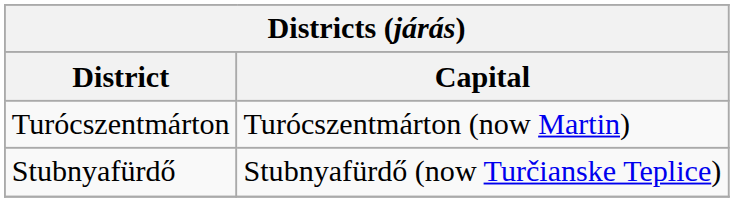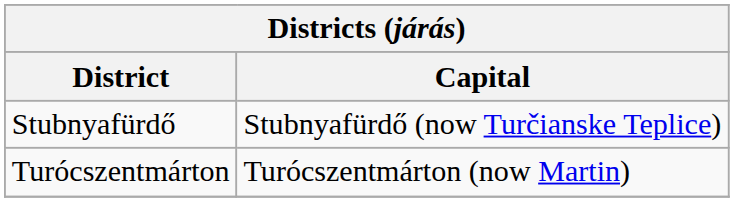rows swapped: Stubnyafürdő <-> Turócszentmárton
